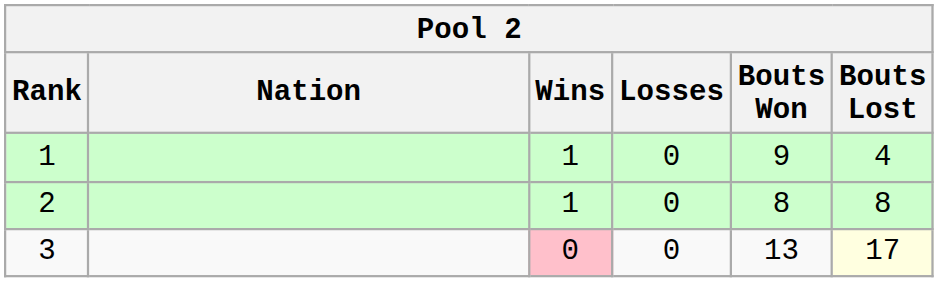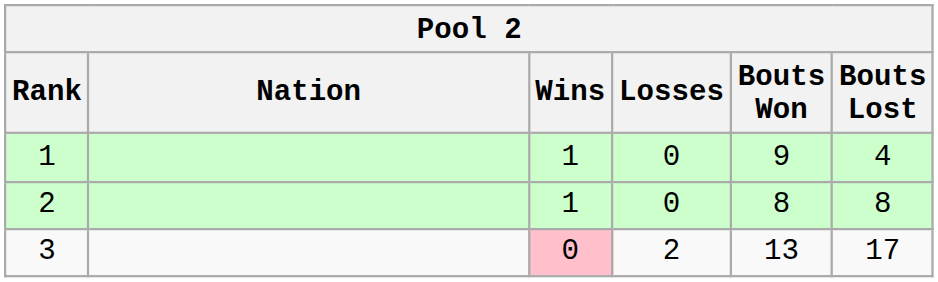3 | Losses: 0 -> 2
3 | Bouts Lost: lightyellow background -> no background
